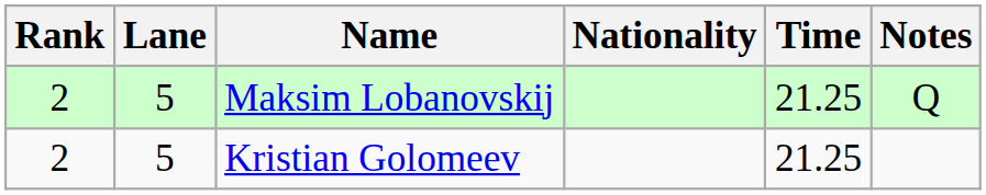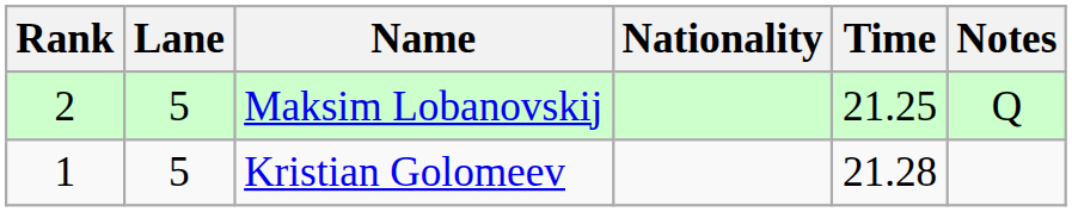Kristian Golomeev | Rank: 2 -> 1
Kristian Golomeev | Time: 21.25 -> 21.28
